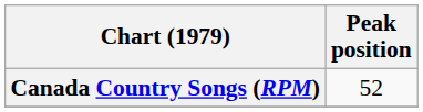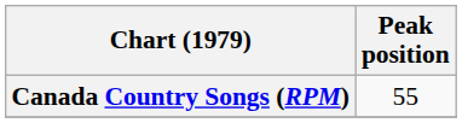Canada Country Songs (RPM) | Peak position: 52 -> 55
